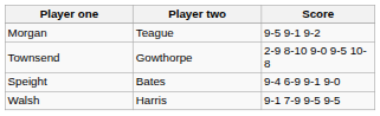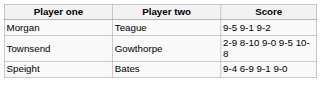- row: Walsh | Harris | 9-1 7-9 9-5 9-5
